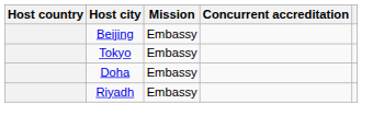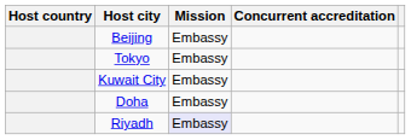+ row: Kuwait City | Embassy
Riyadh | Mission: no background -> lavender background
